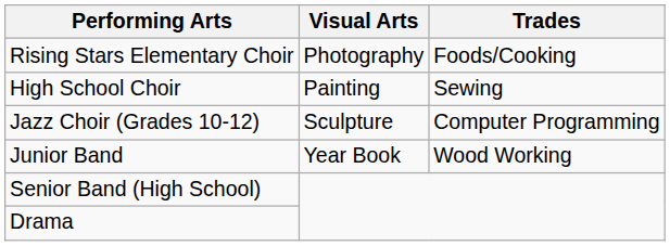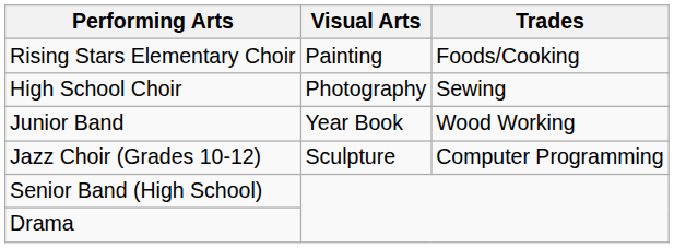Rising Stars Elementary Choir | Visual Arts: Photography -> Painting
High School Choir | Visual Arts: Painting -> Photography
rows swapped: Jazz Choir (Grades 10-12) <-> Junior Band
